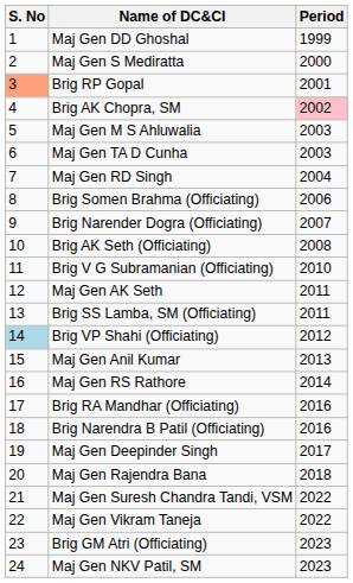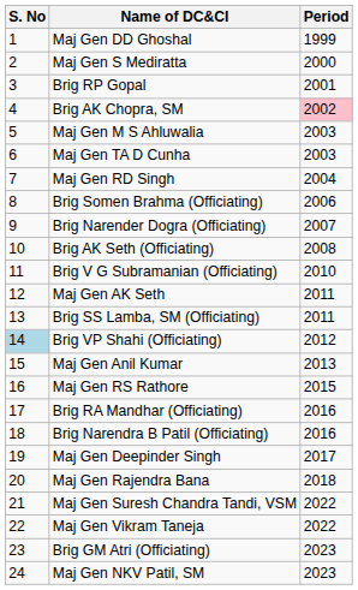Brig RP Gopal | S. No: lightsalmon background -> no background
Maj Gen RS Rathore | Period: 2014 -> 2015
